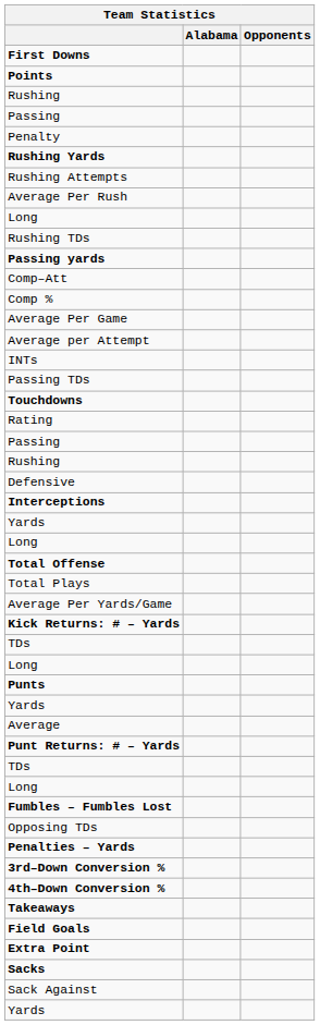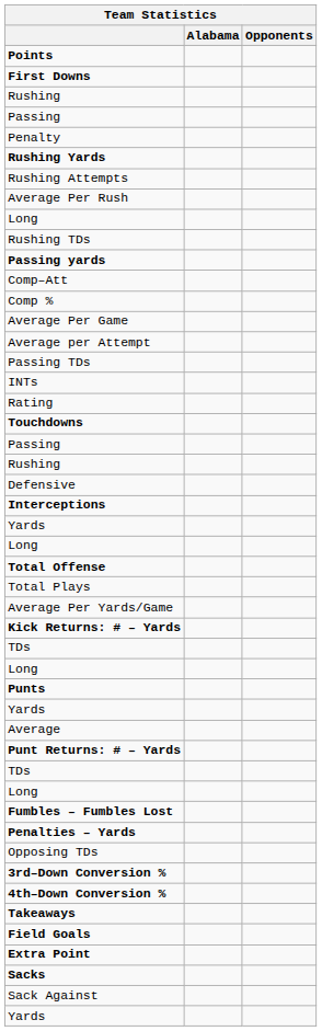rows swapped: Points <-> First Downs
rows swapped: Passing TDs <-> INTs
rows swapped: Rating <-> Touchdowns
rows swapped: Opposing TDs <-> Penalties – Yards
